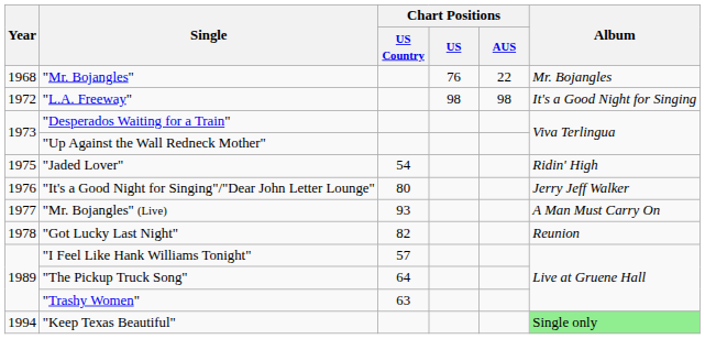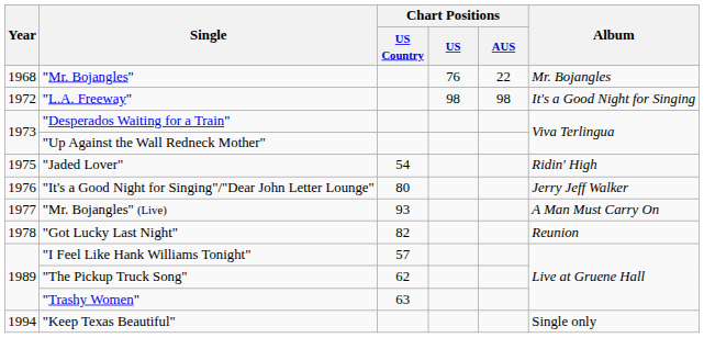"The Pickup Truck Song" | Chart Positions / US Country: 64 -> 62
"Keep Texas Beautiful" | Album: lightgreen background -> no background
